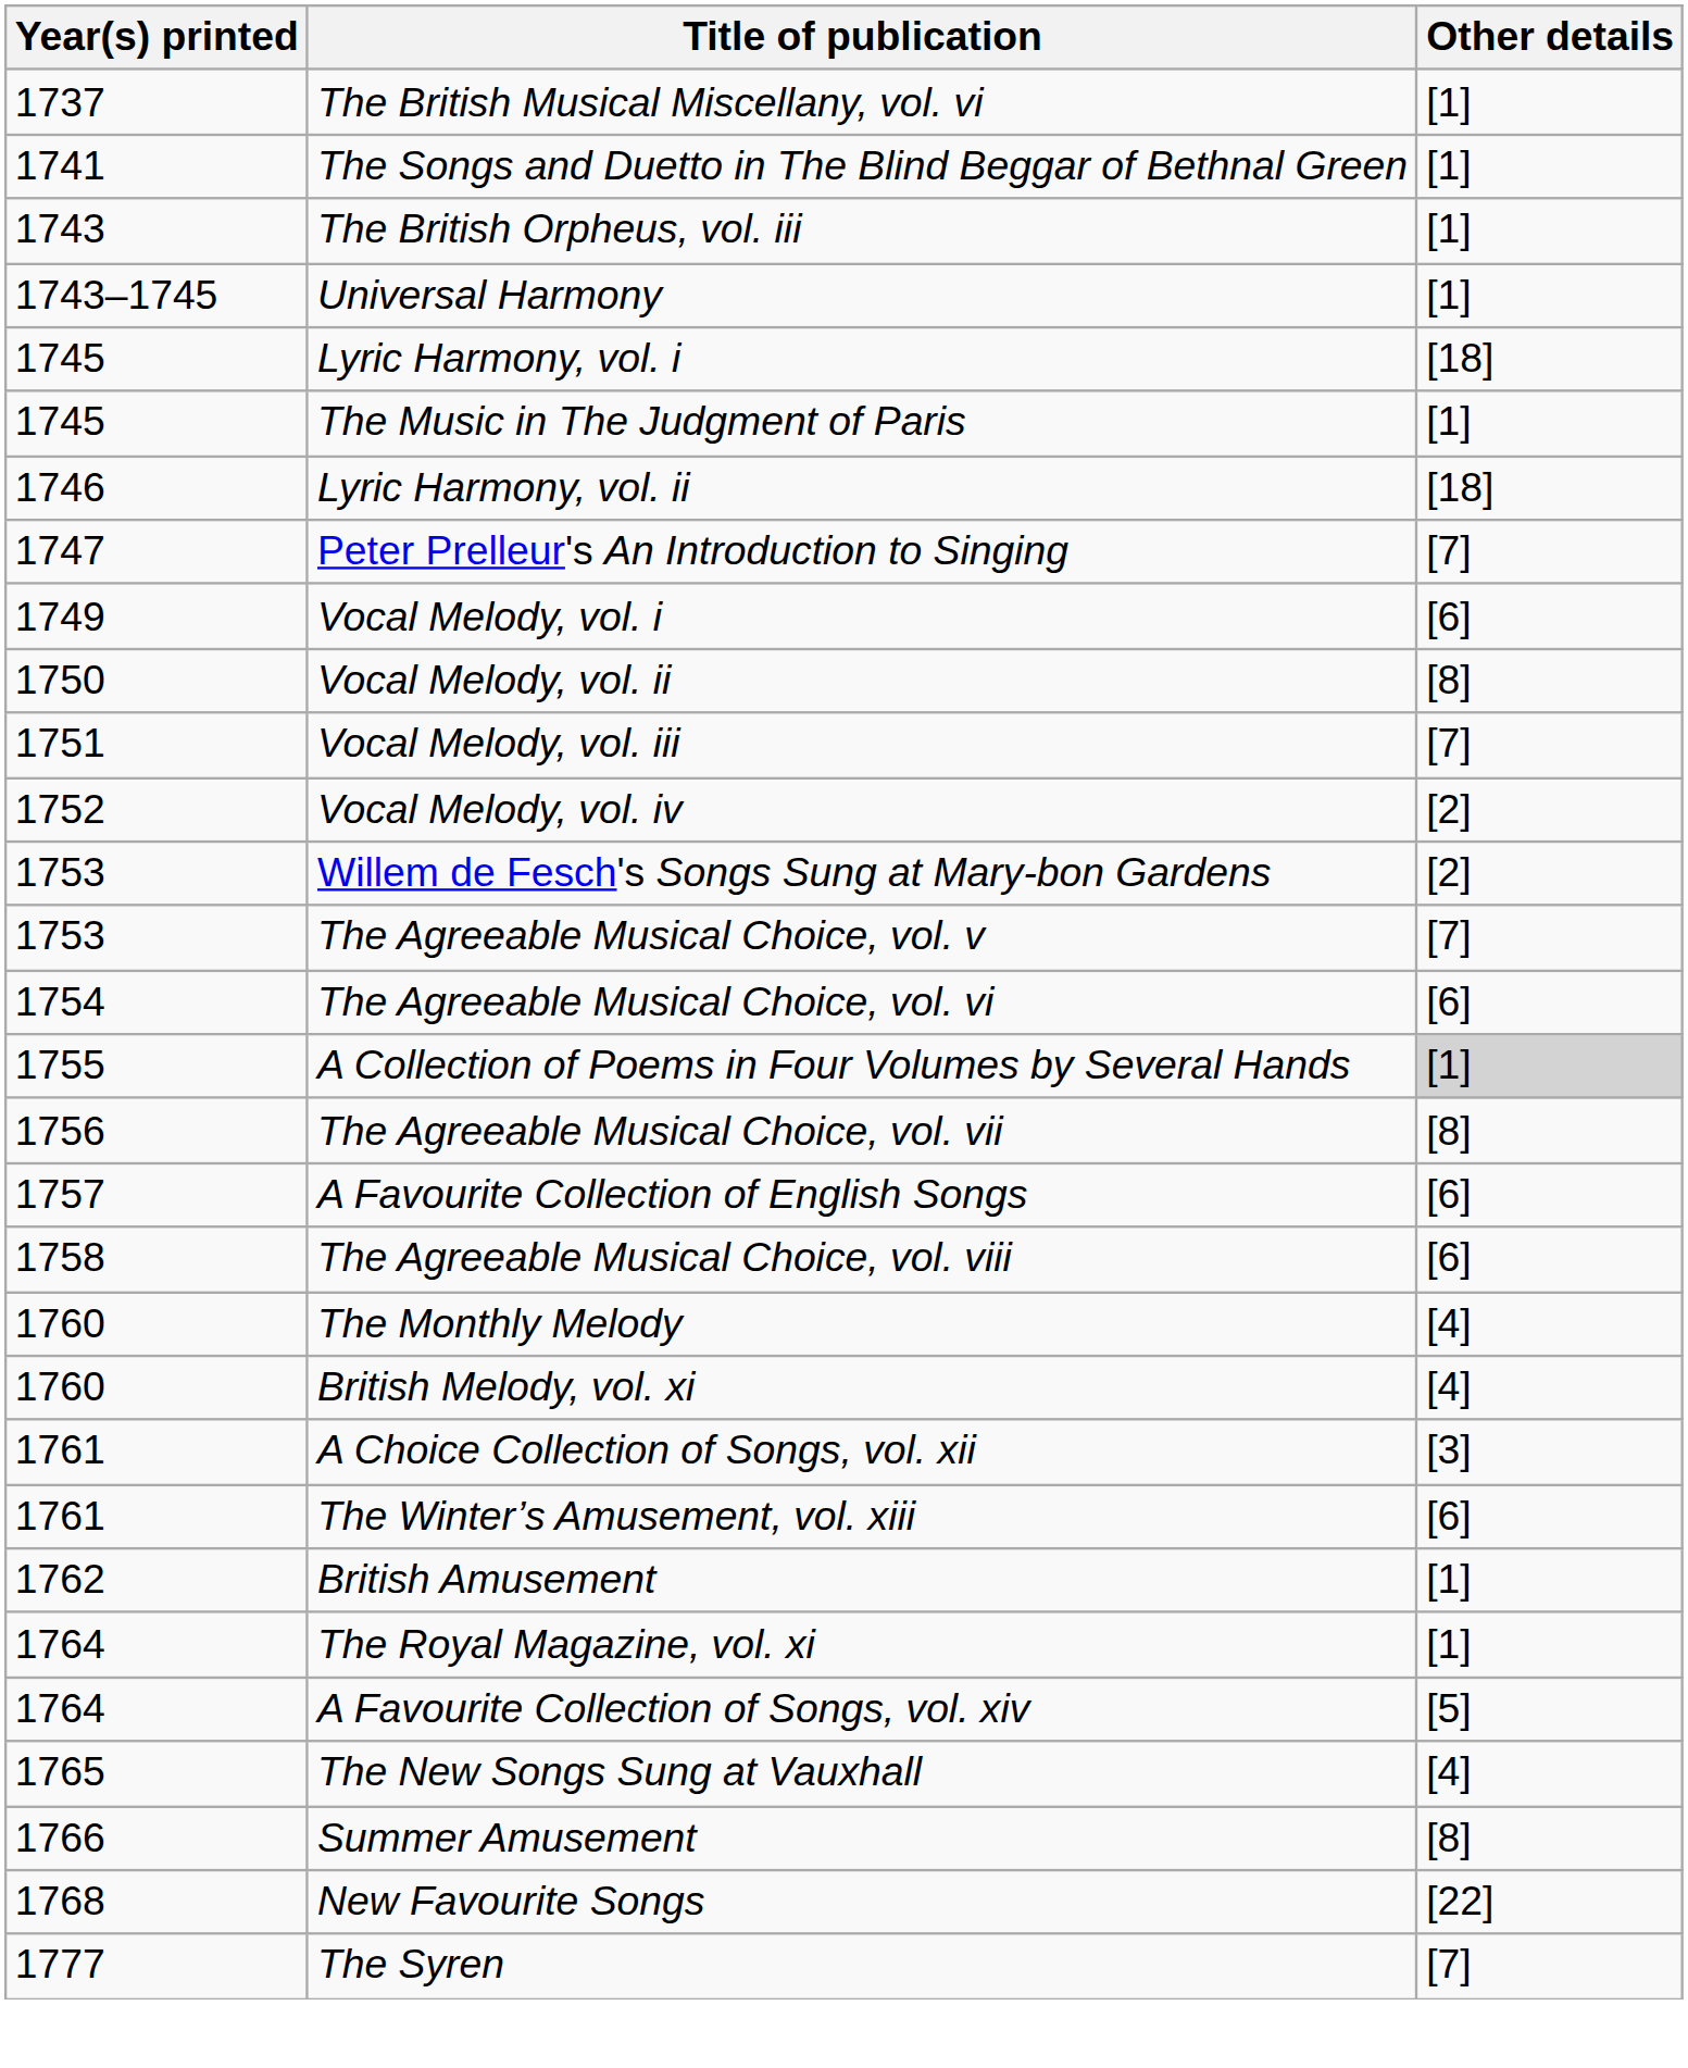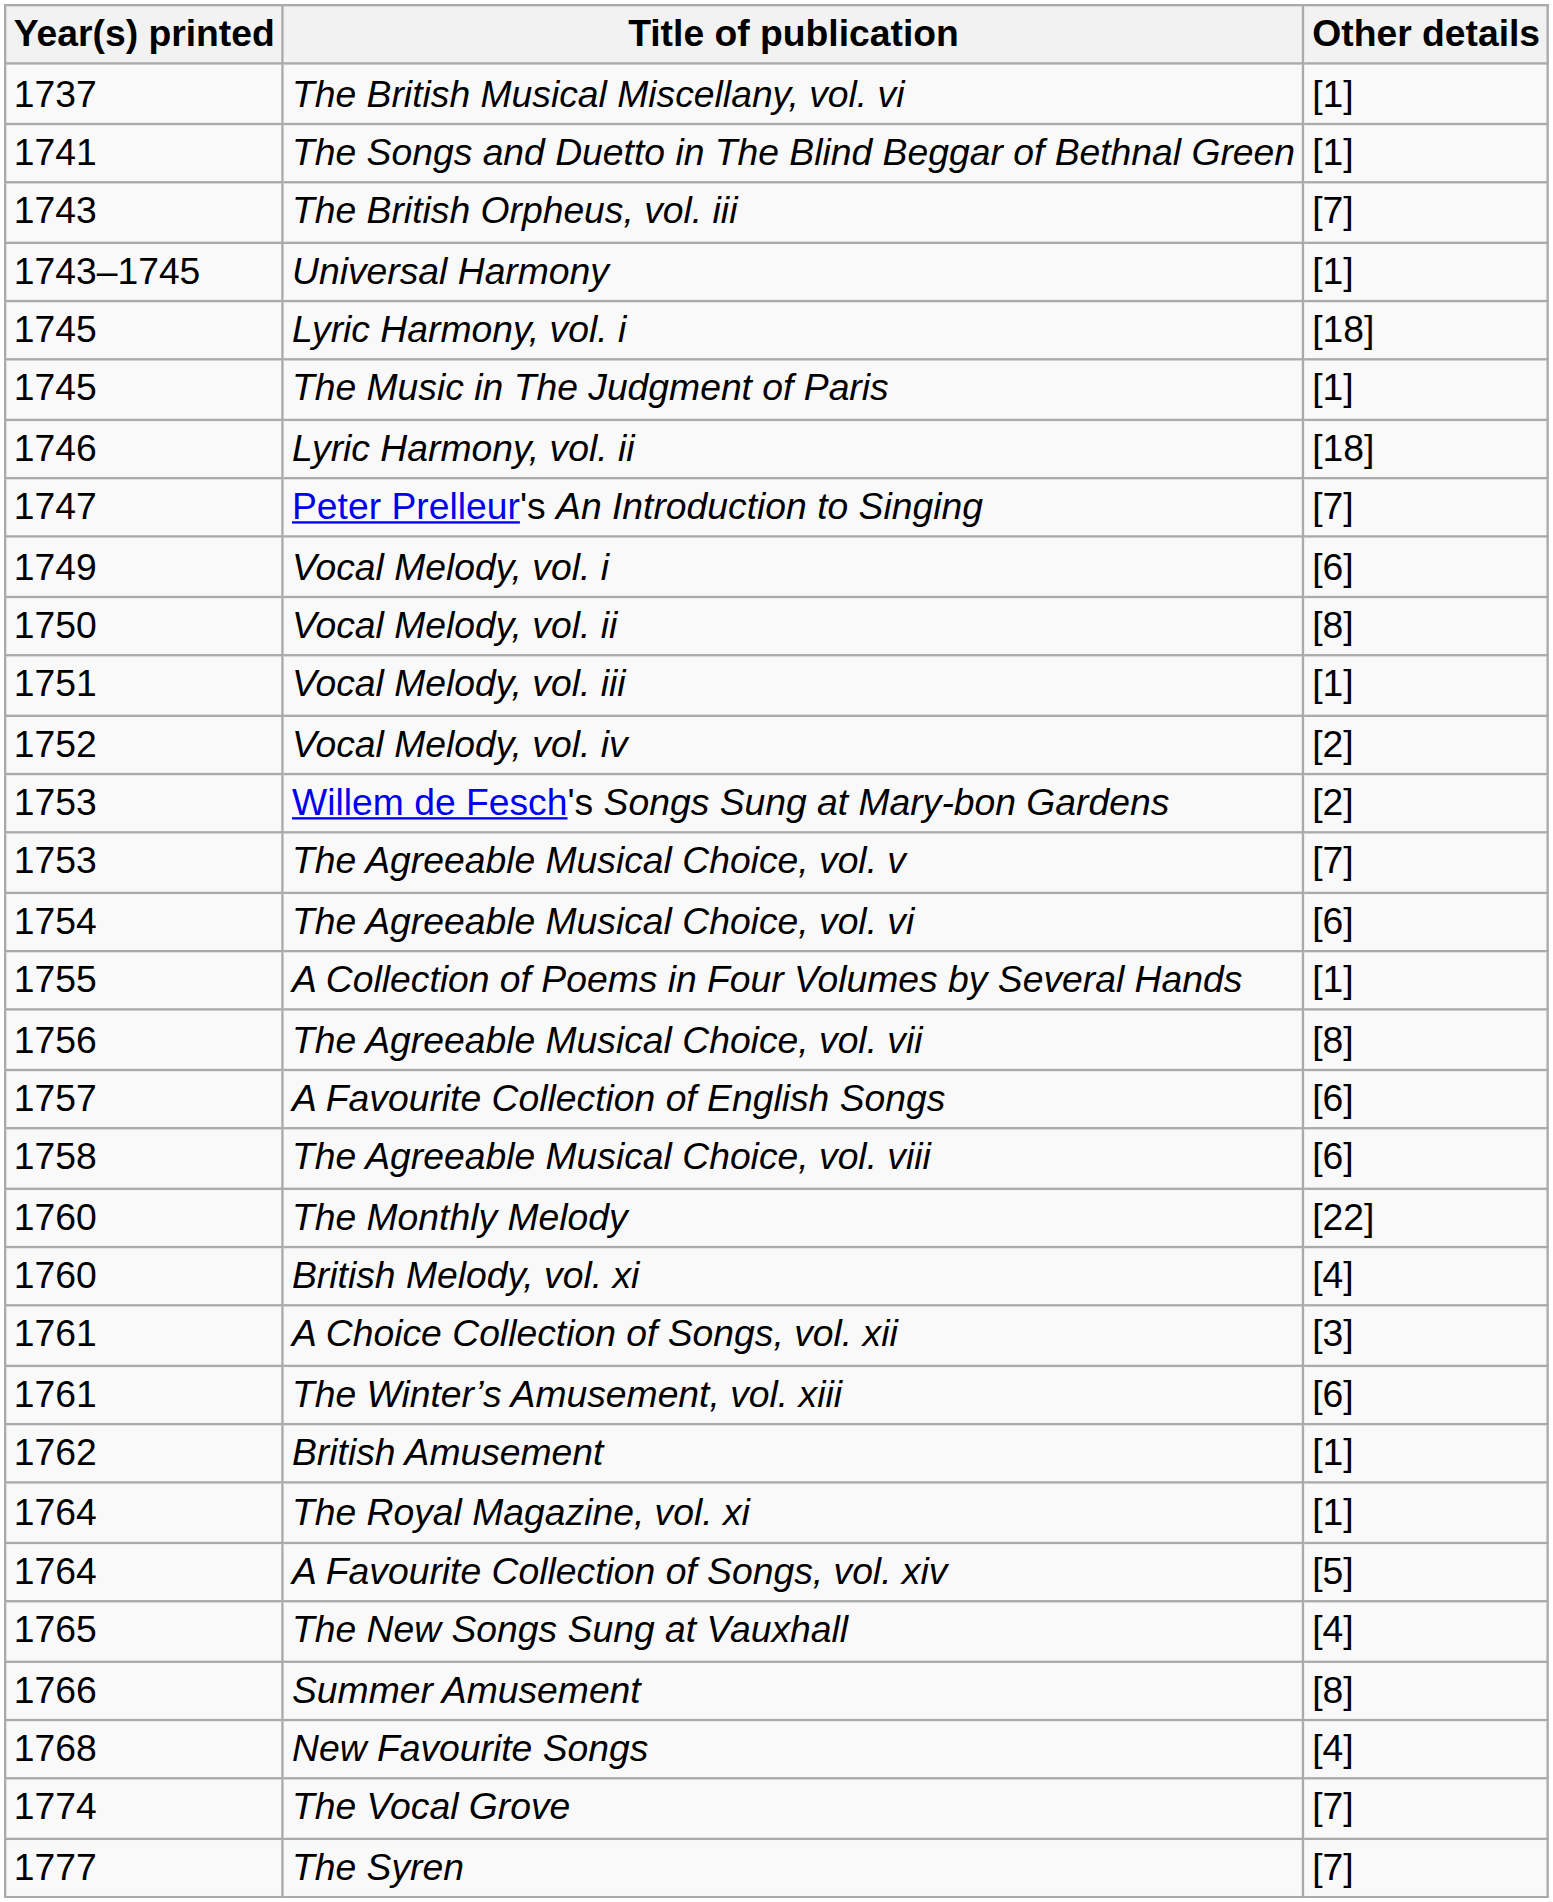The British Orpheus, vol. iii | Other details: [1] -> [7]
Vocal Melody, vol. iii | Other details: [7] -> [1]
A Collection of Poems in Four Volumes by Several Hands | Other details: lightgrey background -> no background
The Monthly Melody | Other details: [4] -> [22]
New Favourite Songs | Other details: [22] -> [4]
+ row: 1774 | The Vocal Grove | [7]
